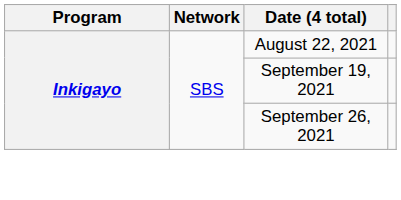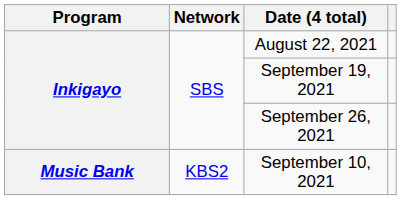+ row: Music Bank | KBS2 | September 10, 2021
